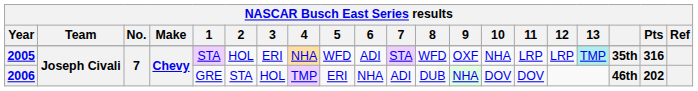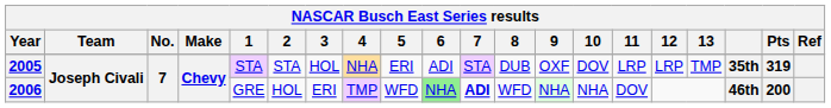2005 | 2: HOL -> STA
2005 | 3: ERI -> HOL
2005 | 5: WFD -> ERI
2005 | 8: WFD -> DUB
2005 | 10: NHA -> DOV
2005 | 13: paleturquoise background -> no background
2005 | Pts: 316 -> 319
2006 | 2: STA -> HOL
2006 | 3: HOL -> ERI
2006 | 5: ERI -> WFD
2006 | 6: no background -> lightgreen background
2006 | 7: normal -> bold
2006 | 8: DUB -> WFD
2006 | 10: DOV -> NHA
2006 | Pts: 202 -> 200
